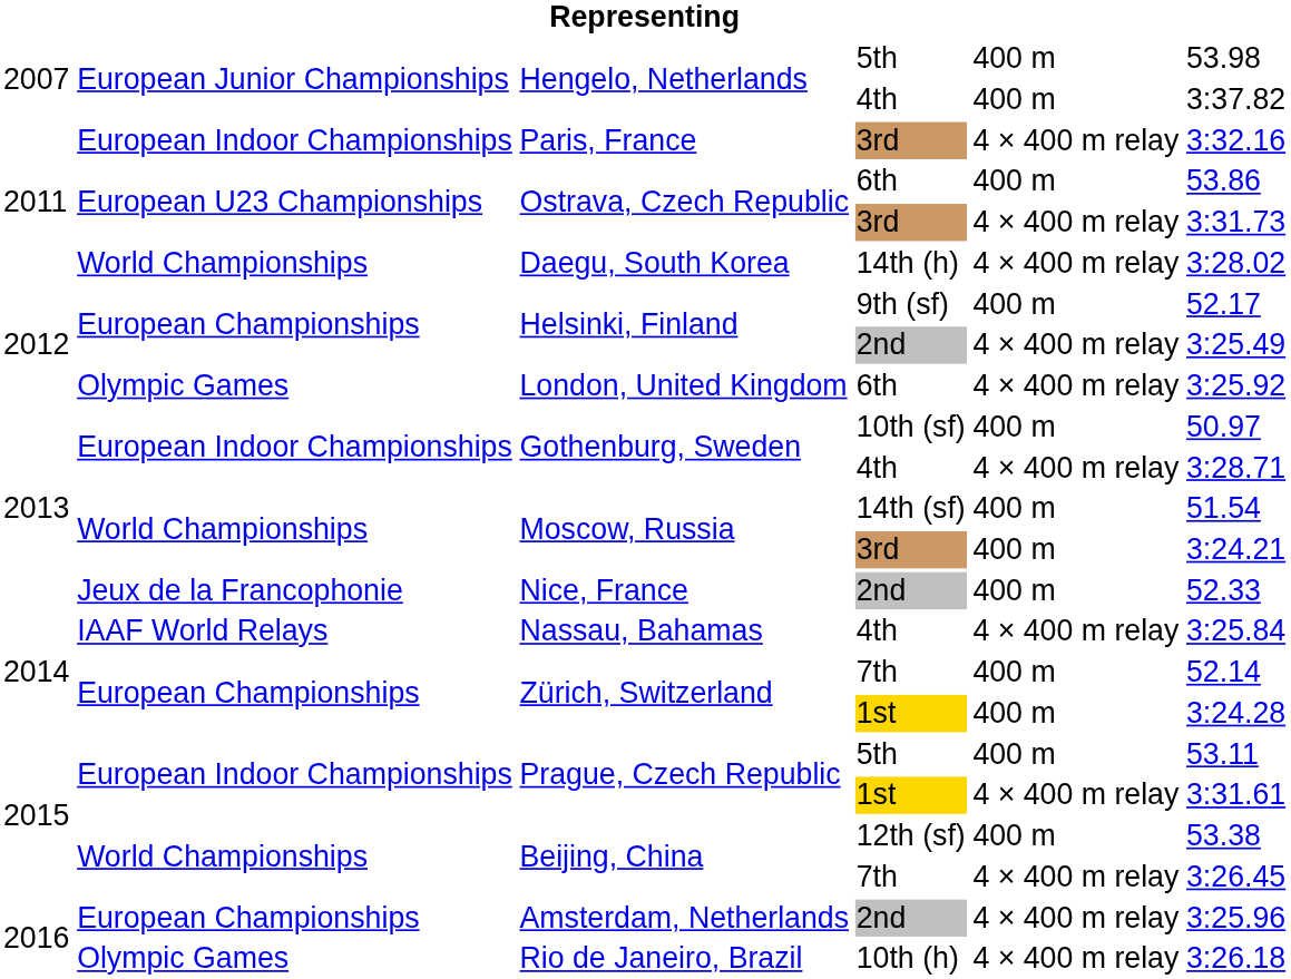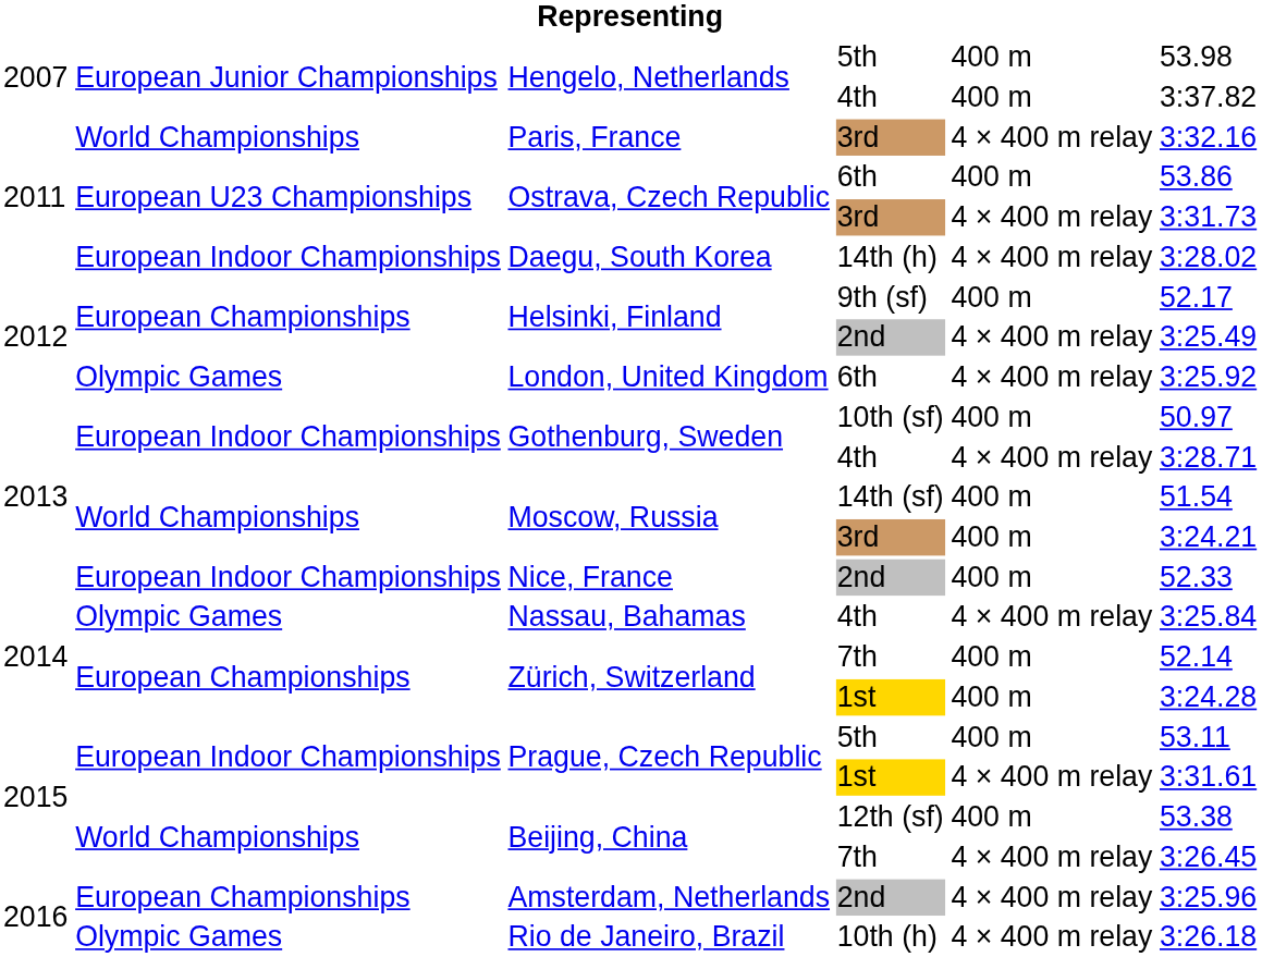Paris, France | column 2: European Indoor Championships -> World Championships
Daegu, South Korea | column 2: World Championships -> European Indoor Championships
Nice, France | column 2: Jeux de la Francophonie -> European Indoor Championships
Nassau, Bahamas | column 2: IAAF World Relays -> Olympic Games
